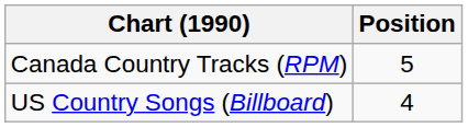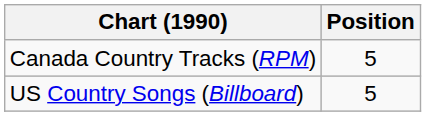US Country Songs (Billboard) | Position: 4 -> 5
